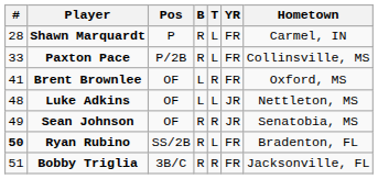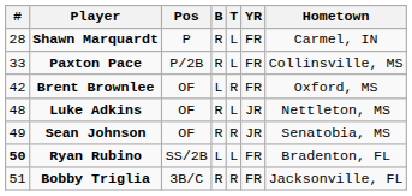Brent Brownlee | #: 41 -> 42
Luke Adkins | B: L -> R
Ryan Rubino | B: R -> L
